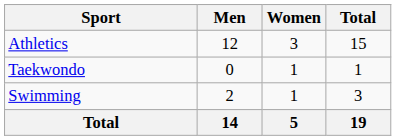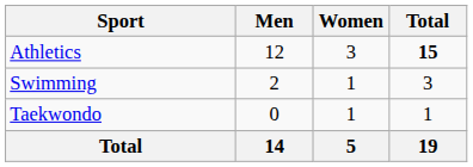Athletics | Total: normal -> bold
rows swapped: Swimming <-> Taekwondo
